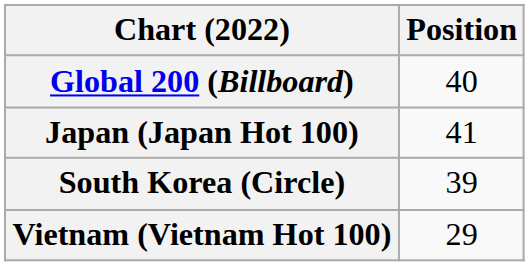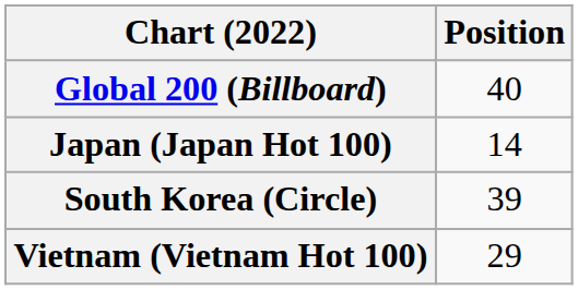Japan (Japan Hot 100) | Position: 41 -> 14
